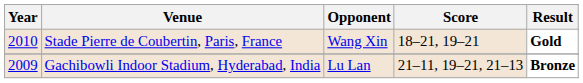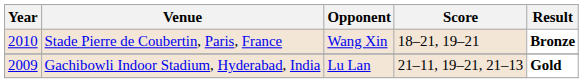Stade Pierre de Coubertin, Paris, France | Result: Gold -> Bronze
Gachibowli Indoor Stadium, Hyderabad, India | Result: Bronze -> Gold
